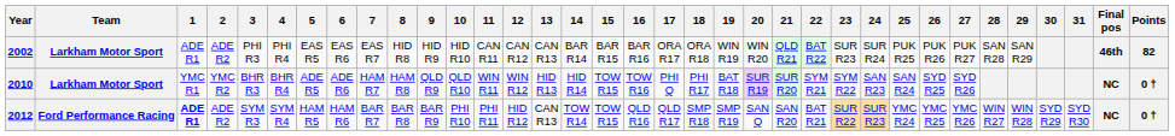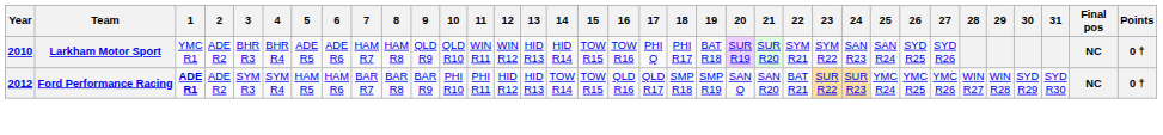- row: 2002 | Larkham Motor Sport | ADE R1 | ADE R2 | PHI R3 | PHI R4 | EAS R5 | EAS R6 | EAS R7 | HID R8 | HID R9 | HID R10 | CAN R11 | CAN R12 | CAN R13 | BAR R14 | BAR R15 | BAR R16 | ORA R17 | ORA R18 | WIN R19 | WIN R20 | QLD R21 | BAT R22 | SUR R23 | SUR R24 | PUK R25 | PUK R26 | PUK R27 | SAN R28 | SAN R29 | 46th | 82
2010 | 2: YMC R2 -> ADE R2
2012 | 13: CAN R13 -> HID R13
